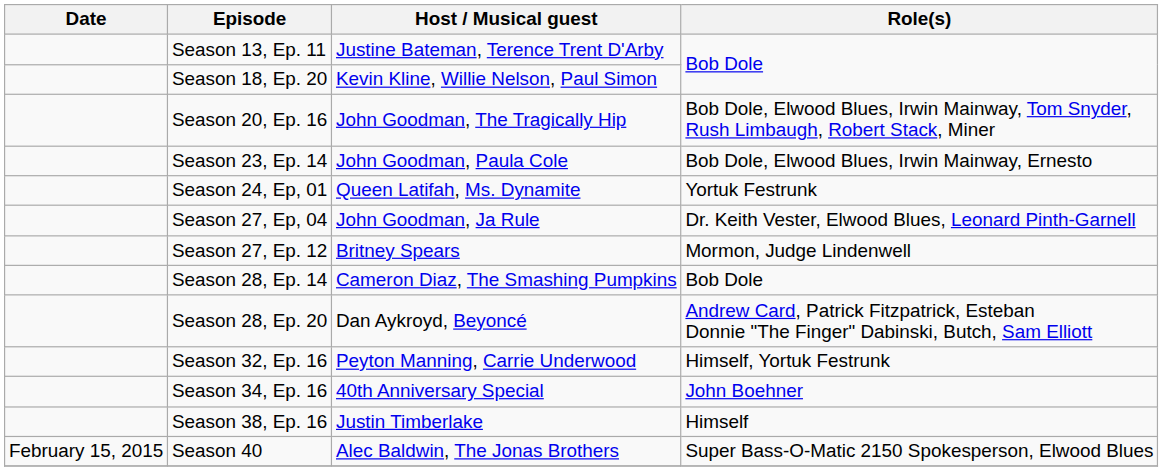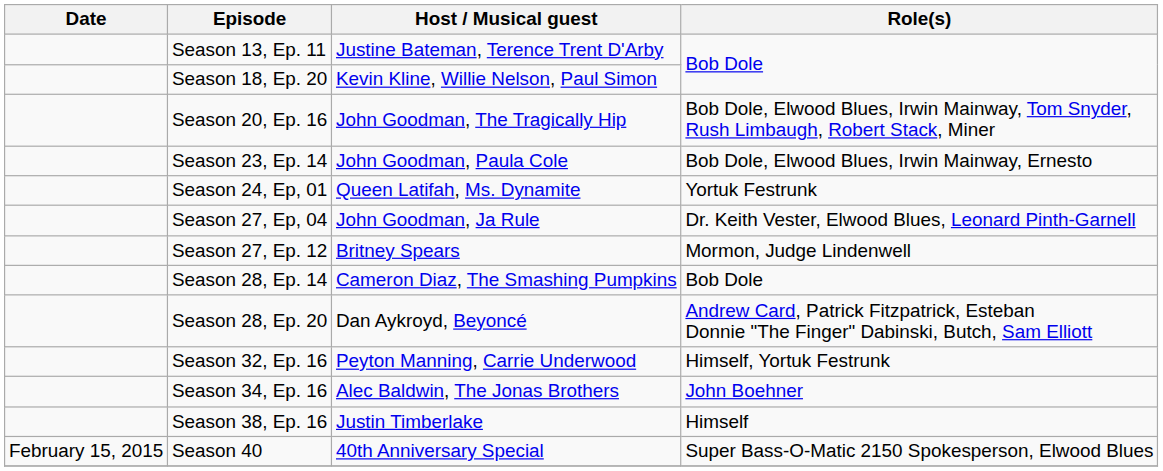Season 34, Ep. 16 | Host / Musical guest: 40th Anniversary Special -> Alec Baldwin, The Jonas Brothers
Season 40 | Host / Musical guest: Alec Baldwin, The Jonas Brothers -> 40th Anniversary Special
